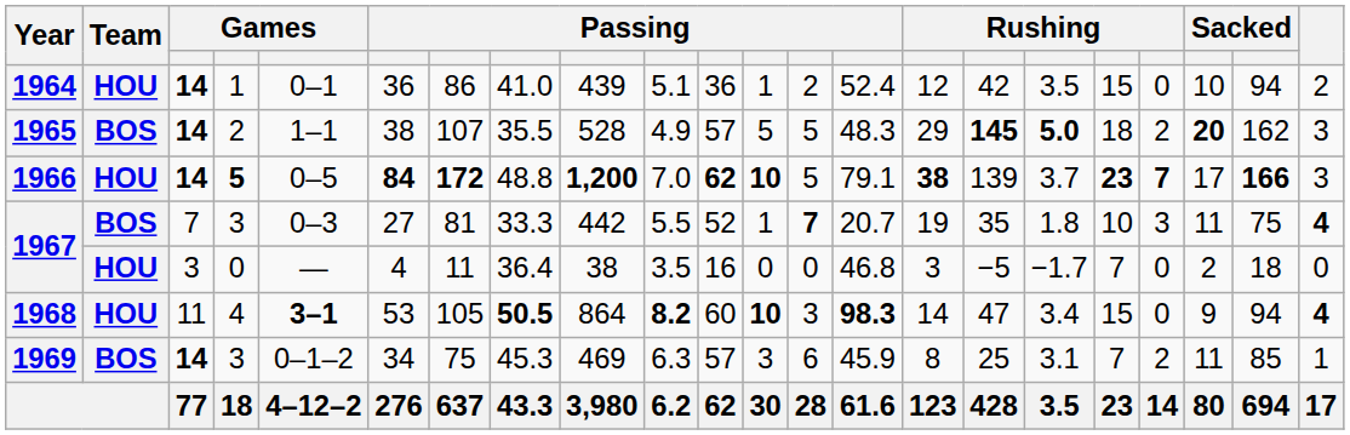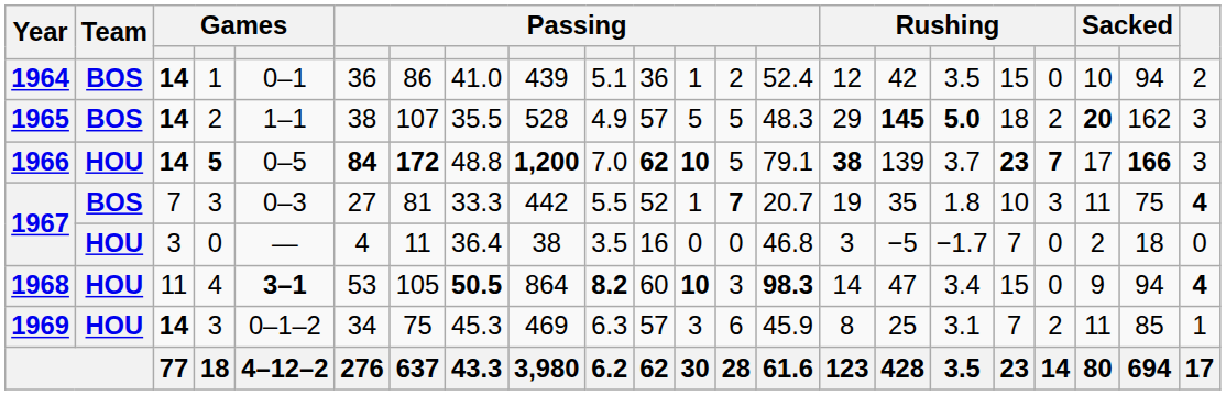1964 | Team: HOU -> BOS
1969 | Team: BOS -> HOU
